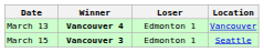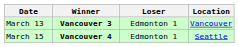March 13 | Winner: Vancouver 4 -> Vancouver 3
March 15 | Winner: Vancouver 3 -> Vancouver 4
